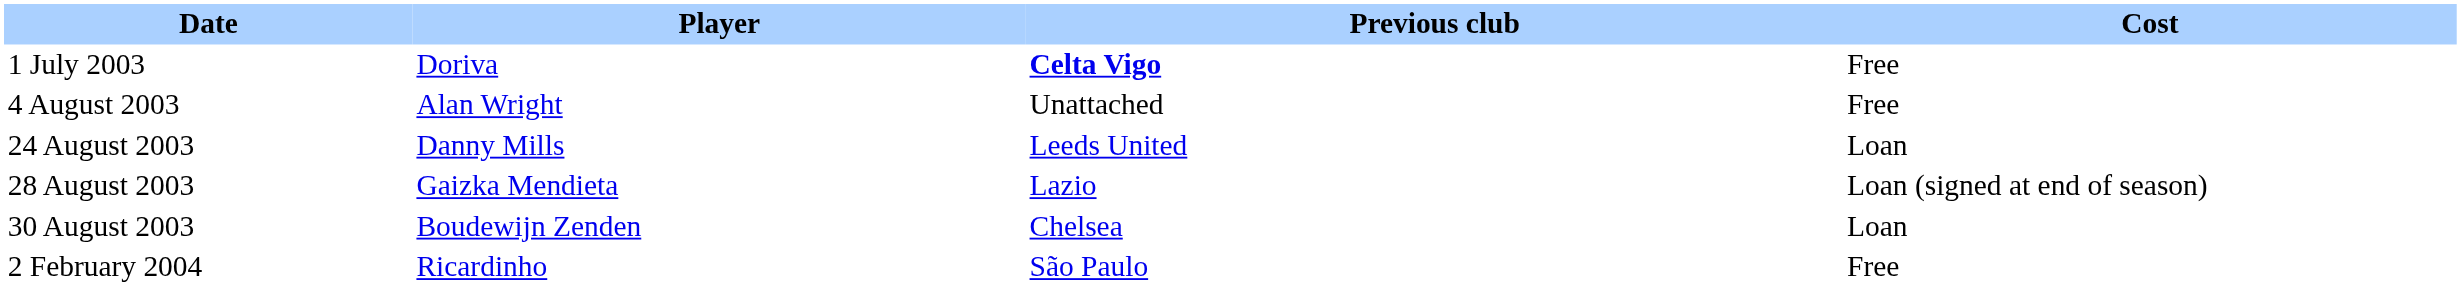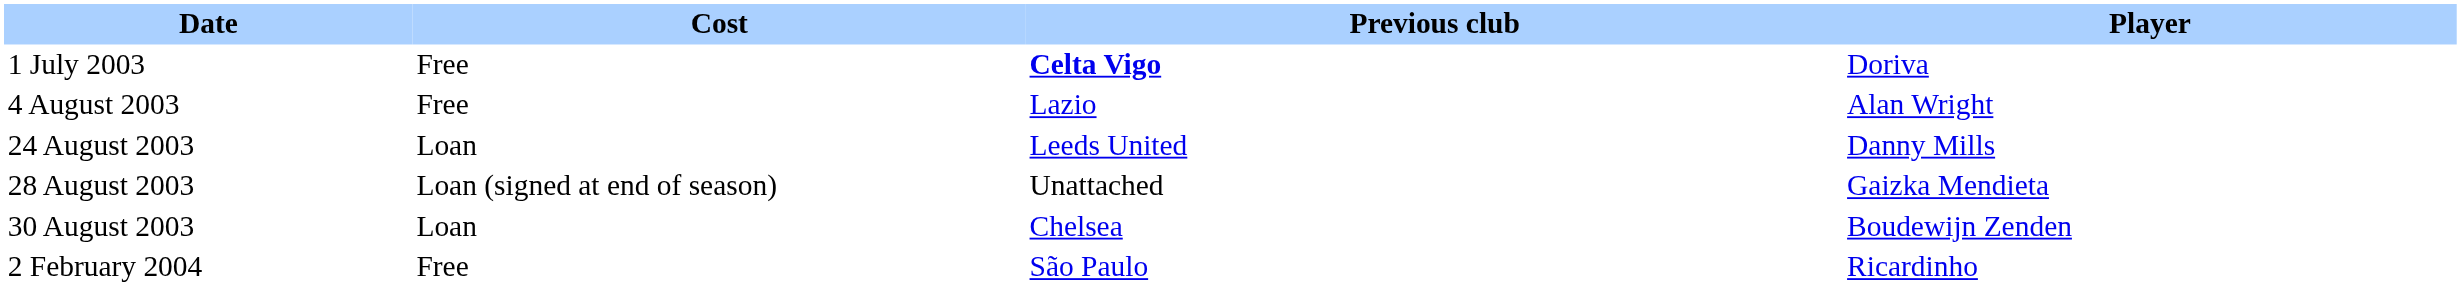columns swapped: Player <-> Cost
4 August 2003 | Previous club: Unattached -> Lazio
28 August 2003 | Previous club: Lazio -> Unattached
